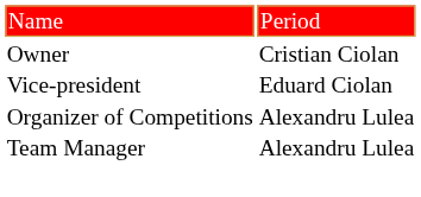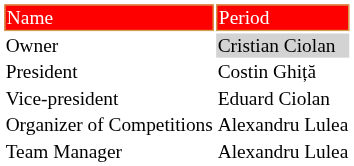Owner | column 2: no background -> lightgrey background
+ row: President | Costin Ghiță
